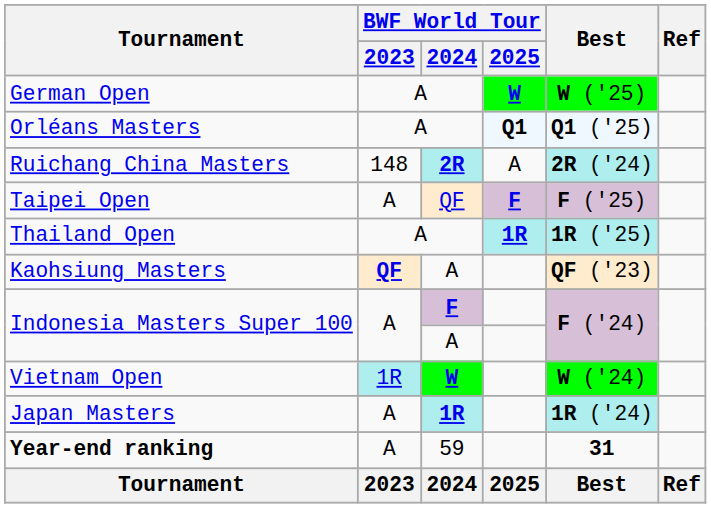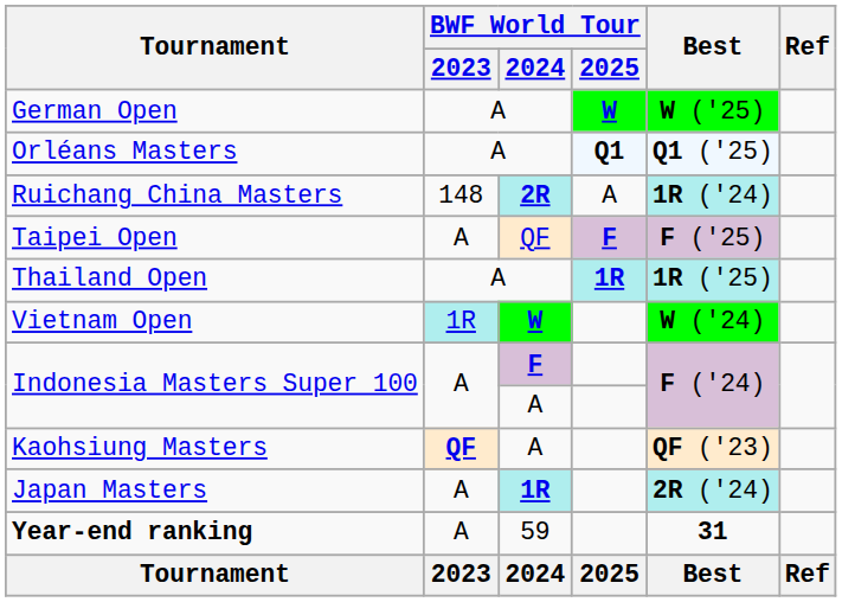Ruichang China Masters | Best: 2R ('24) -> 1R ('24)
rows swapped: Kaohsiung Masters <-> Vietnam Open
Japan Masters | Best: 1R ('24) -> 2R ('24)
